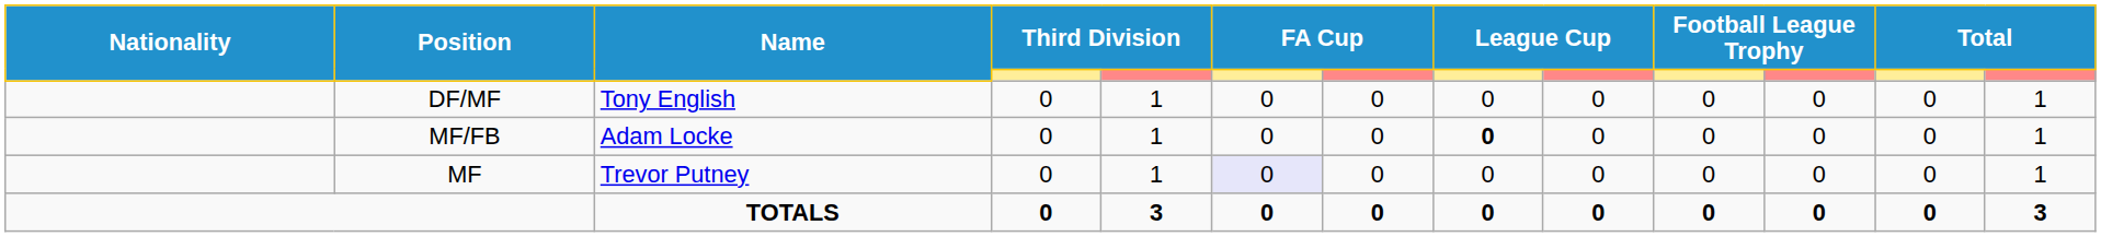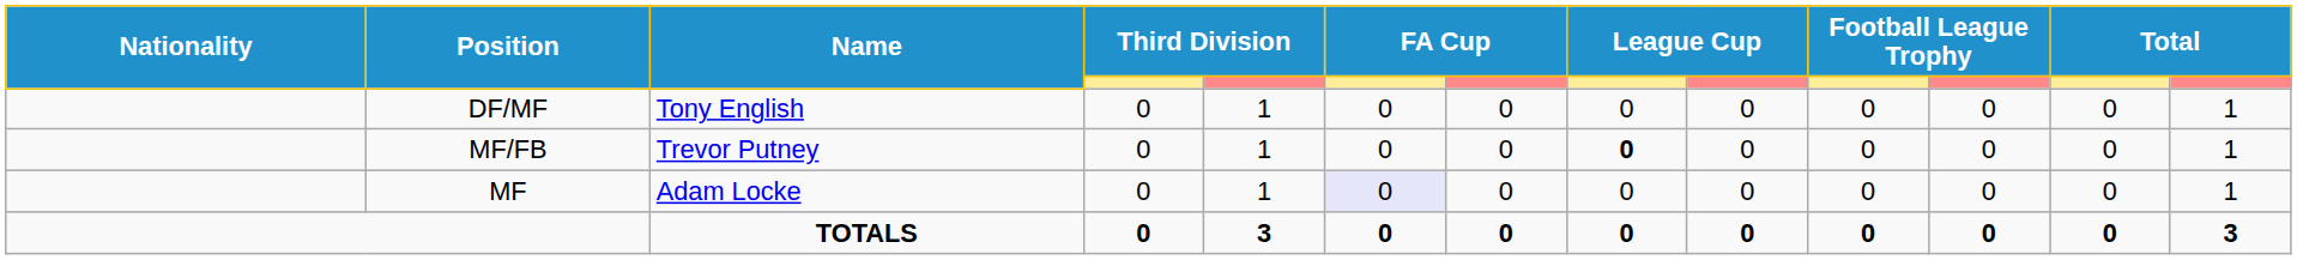MF/FB | Name: Adam Locke -> Trevor Putney
MF | Name: Trevor Putney -> Adam Locke
